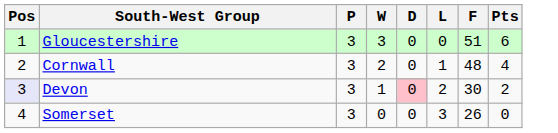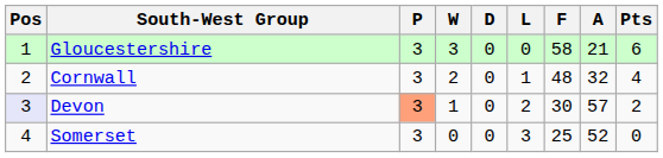+ column: A | 21 | 32 | 57 | 52
Gloucestershire | F: 51 -> 58
Devon | P: no background -> lightsalmon background
Devon | D: pink background -> no background
Somerset | F: 26 -> 25
